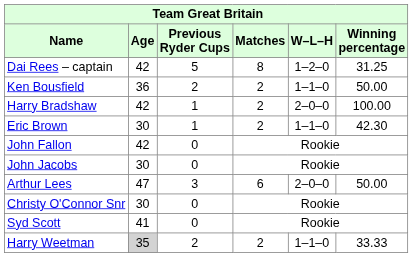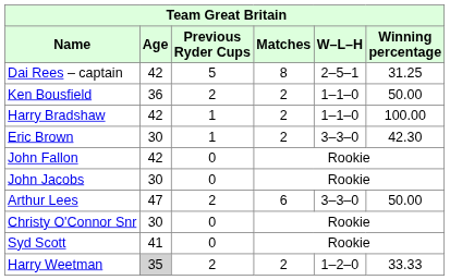Dai Rees – captain | W–L–H: 1–2–0 -> 2–5–1
Harry Bradshaw | W–L–H: 2–0–0 -> 1–1–0
Eric Brown | W–L–H: 1–1–0 -> 3–3–0
Arthur Lees | Previous Ryder Cups: 3 -> 2
Arthur Lees | W–L–H: 2–0–0 -> 3–3–0
Harry Weetman | W–L–H: 1–1–0 -> 1–2–0
